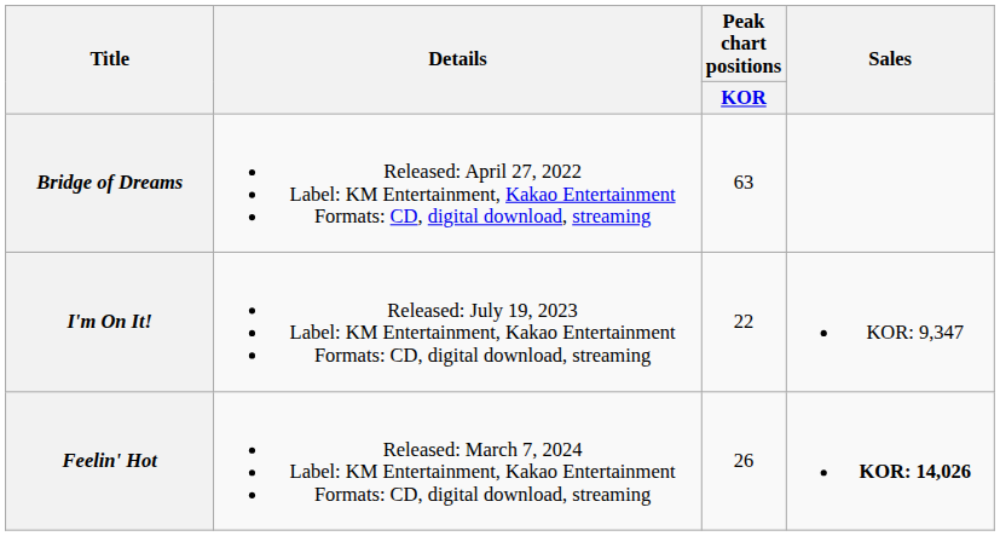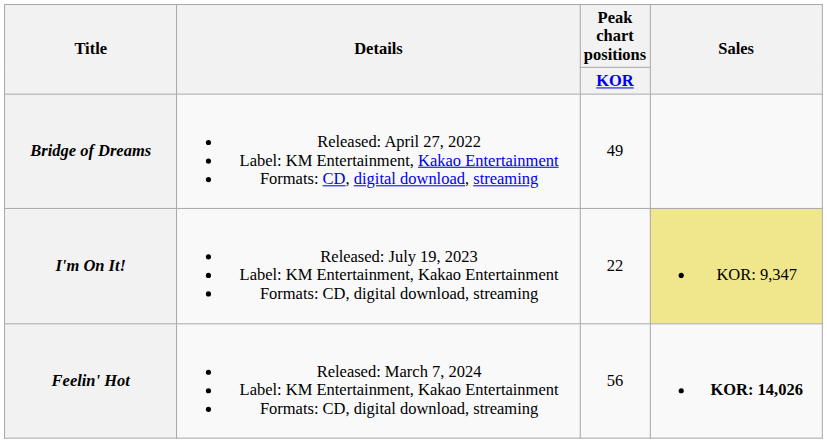Bridge of Dreams | Peak chart positions / KOR: 63 -> 49
I'm On It! | Sales: no background -> khaki background
Feelin' Hot | Peak chart positions / KOR: 26 -> 56
